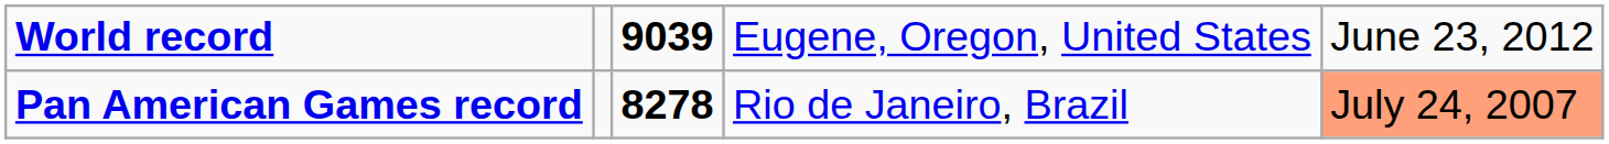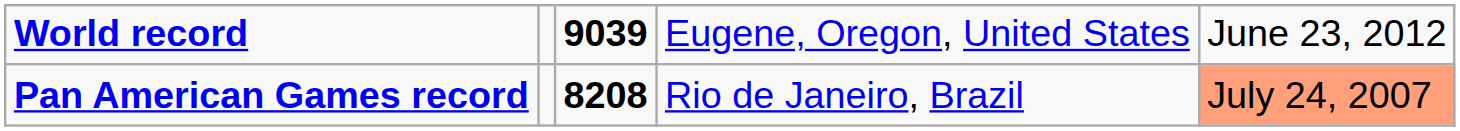Pan American Games record | column 3: 8278 -> 8208
